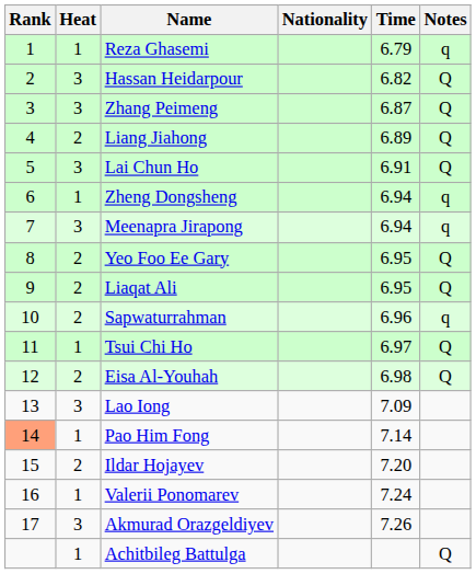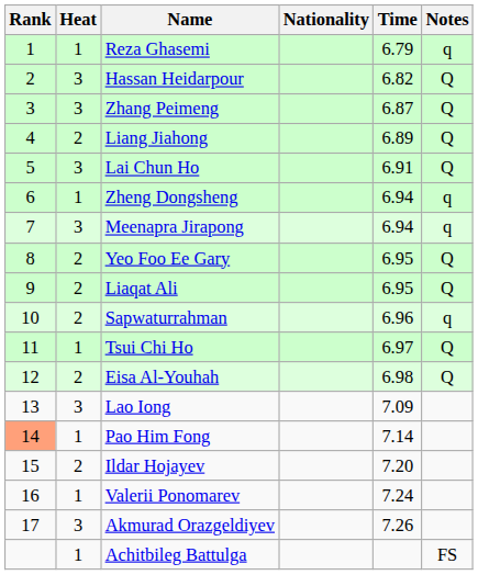Achitbileg Battulga | Notes: Q -> FS
